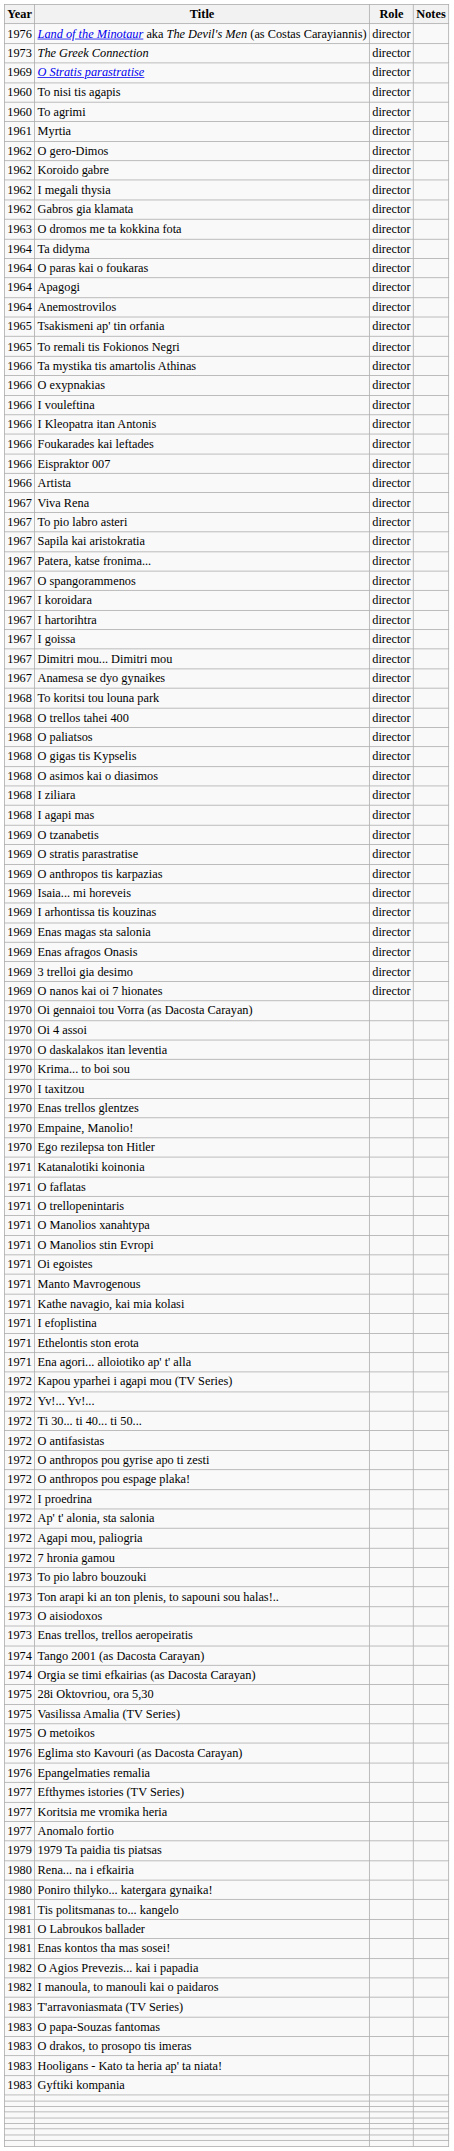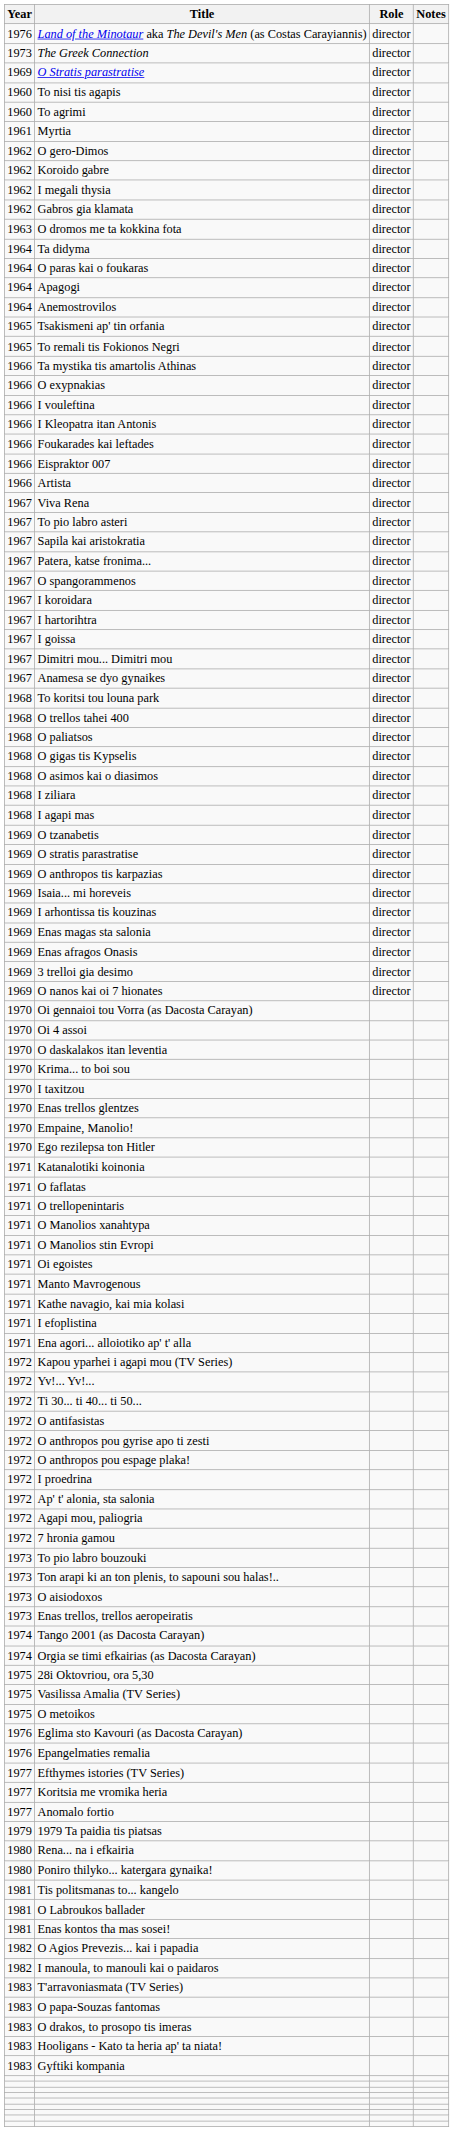- row: 1971 | Ethelontis ston erota
